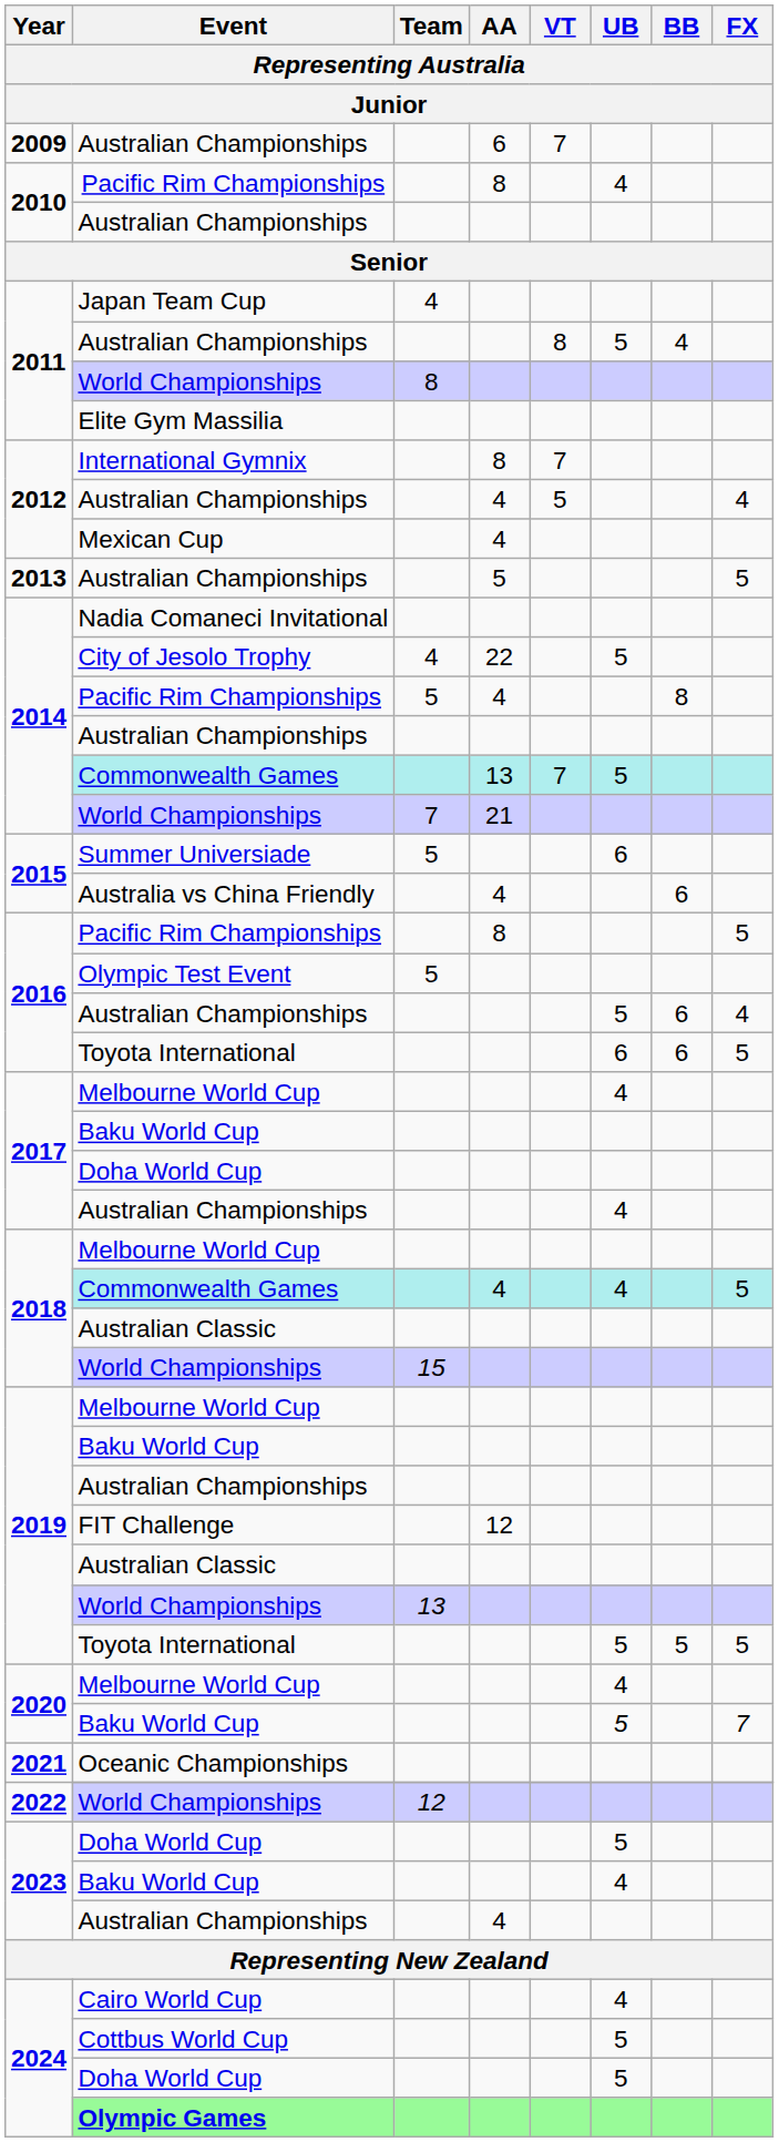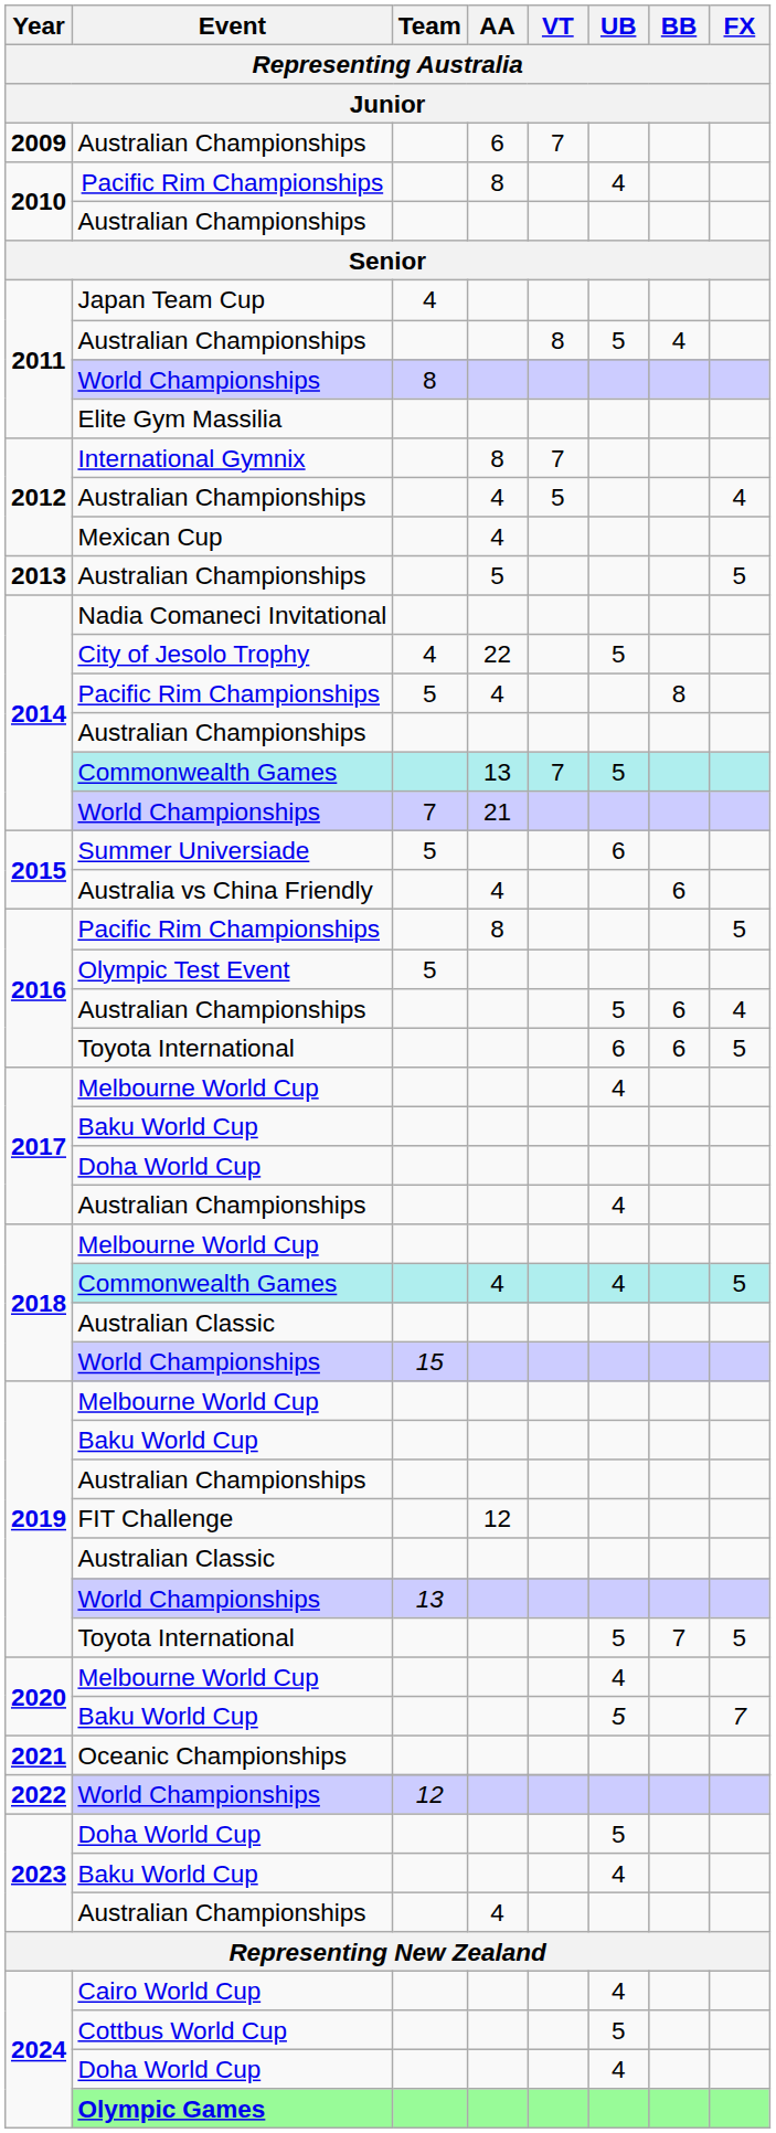2019 / Toyota International | BB: 5 -> 7
2024 / Doha World Cup | UB: 5 -> 4
